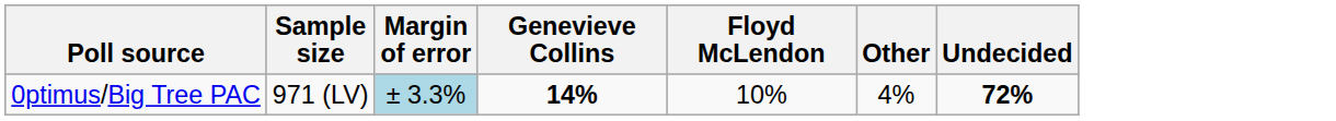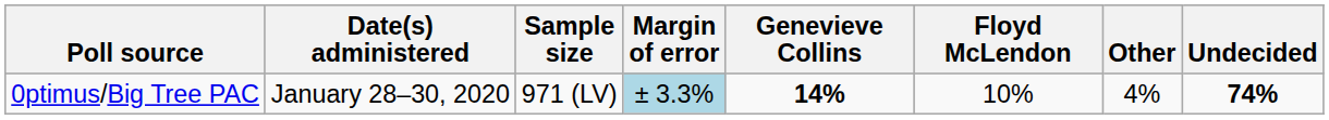+ column: Date(s) administered | January 28–30, 2020
0ptimus/Big Tree PAC | Undecided: 72% -> 74%
